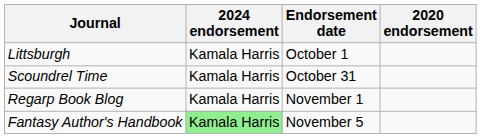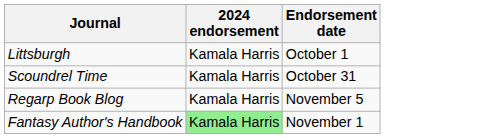- column: 2020 endorsement
Regarp Book Blog | Endorsement date: November 1 -> November 5
Fantasy Author's Handbook | Endorsement date: November 5 -> November 1
